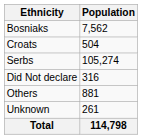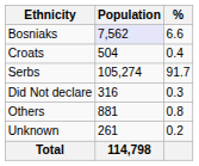+ column: % | 6.6 | 0.4 | 91.7 | 0.3 | 0.8 | 0.2
Bosniaks | Population: no background -> lavender background
